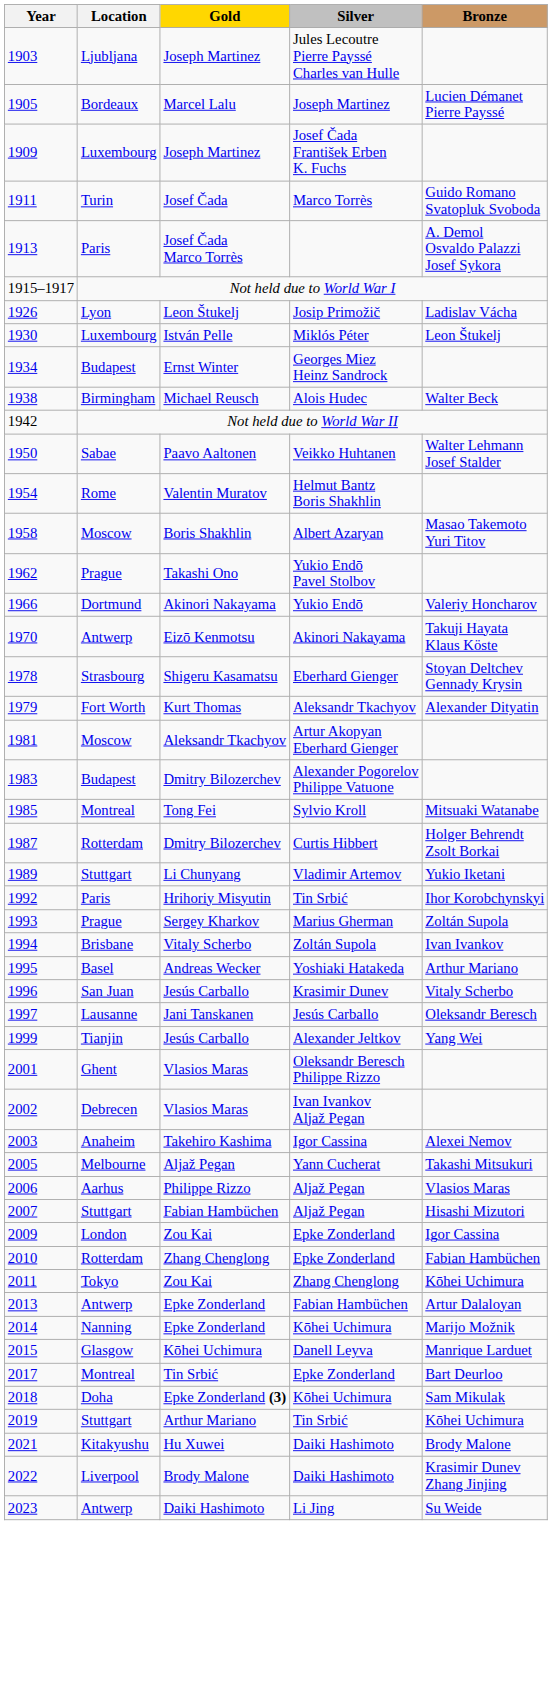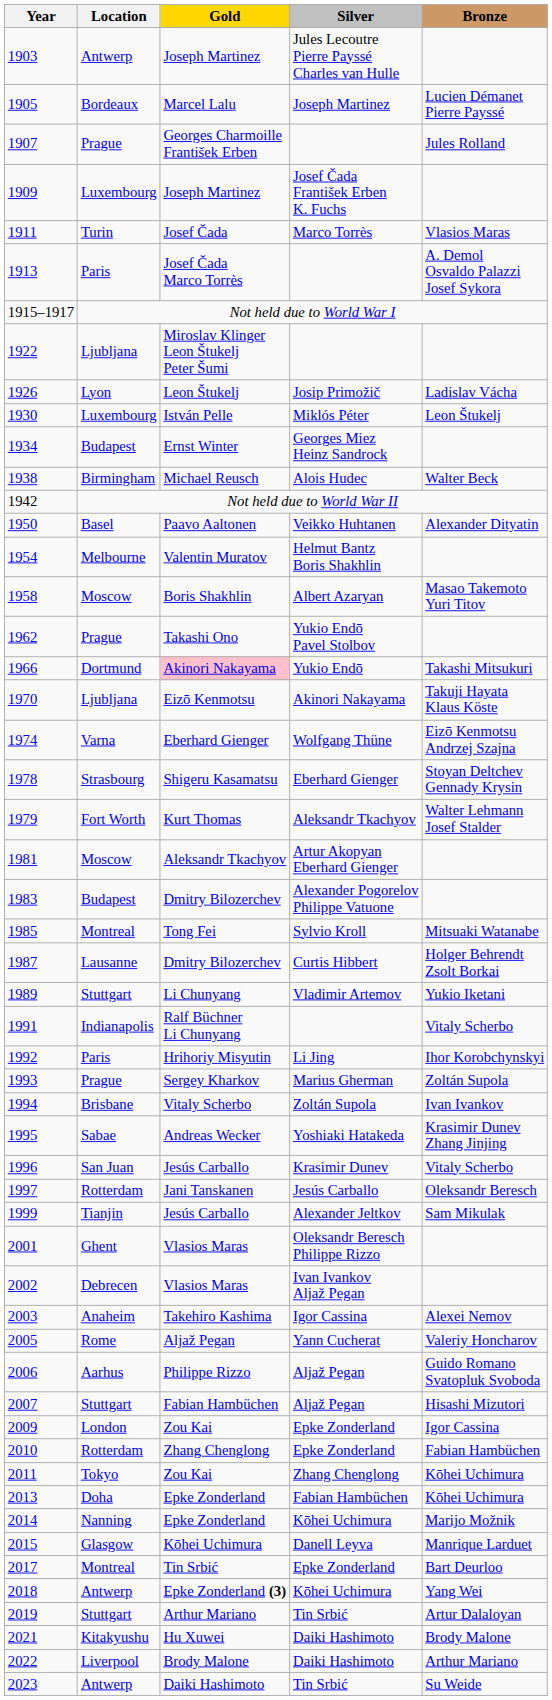1903 | Location: Ljubljana -> Antwerp
+ row: 1907 | Prague | Georges Charmoille František Erben | Jules Rolland
1911 | Bronze: Guido Romano Svatopluk Svoboda -> Vlasios Maras
+ row: 1922 | Ljubljana | Miroslav Klinger Leon Štukelj Peter Šumi
1950 | Location: Sabae -> Basel
1950 | Bronze: Walter Lehmann Josef Stalder -> Alexander Dityatin
1954 | Location: Rome -> Melbourne
1966 | Gold: no background -> pink background
1966 | Bronze: Valeriy Honcharov -> Takashi Mitsukuri
1970 | Location: Antwerp -> Ljubljana
+ row: 1974 | Varna | Eberhard Gienger | Wolfgang Thüne | Eizō Kenmotsu Andrzej Szajna
1979 | Bronze: Alexander Dityatin -> Walter Lehmann Josef Stalder
1987 | Location: Rotterdam -> Lausanne
+ row: 1991 | Indianapolis | Ralf Büchner Li Chunyang | Vitaly Scherbo
1992 | Silver: Tin Srbić -> Li Jing
1995 | Location: Basel -> Sabae
1995 | Bronze: Arthur Mariano -> Krasimir Dunev Zhang Jinjing
1997 | Location: Lausanne -> Rotterdam
1999 | Bronze: Yang Wei -> Sam Mikulak
2005 | Location: Melbourne -> Rome
2005 | Bronze: Takashi Mitsukuri -> Valeriy Honcharov
2006 | Bronze: Vlasios Maras -> Guido Romano Svatopluk Svoboda
2013 | Location: Antwerp -> Doha
2013 | Bronze: Artur Dalaloyan -> Kōhei Uchimura
2018 | Location: Doha -> Antwerp
2018 | Bronze: Sam Mikulak -> Yang Wei
2019 | Bronze: Kōhei Uchimura -> Artur Dalaloyan
2022 | Bronze: Krasimir Dunev Zhang Jinjing -> Arthur Mariano
2023 | Silver: Li Jing -> Tin Srbić
